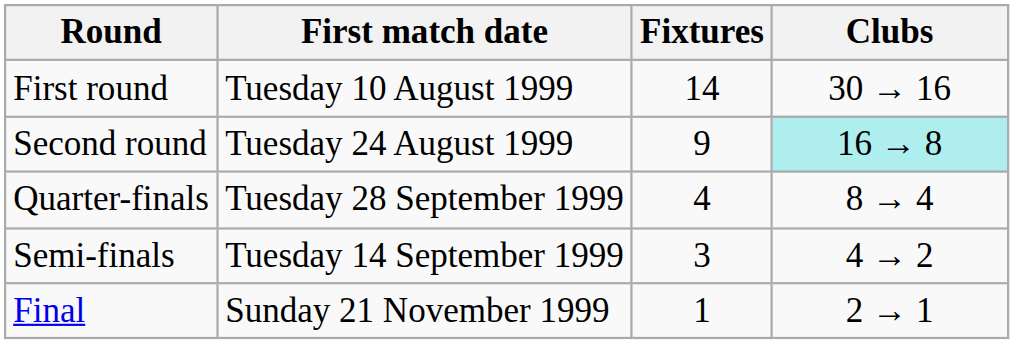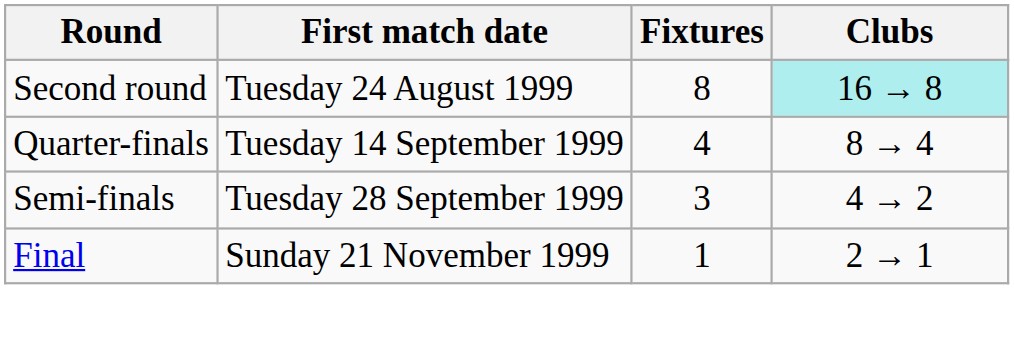- row: First round | Tuesday 10 August 1999 | 14 | 30 → 16
Second round | Fixtures: 9 -> 8
Quarter-finals | First match date: Tuesday 28 September 1999 -> Tuesday 14 September 1999
Semi-finals | First match date: Tuesday 14 September 1999 -> Tuesday 28 September 1999
